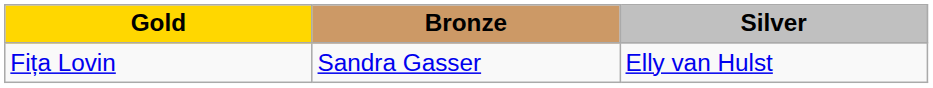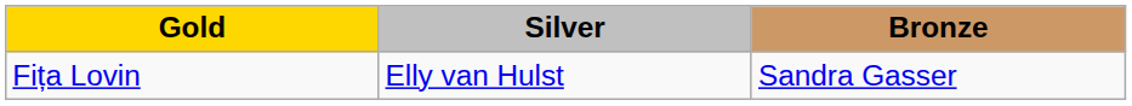columns swapped: Silver <-> Bronze
